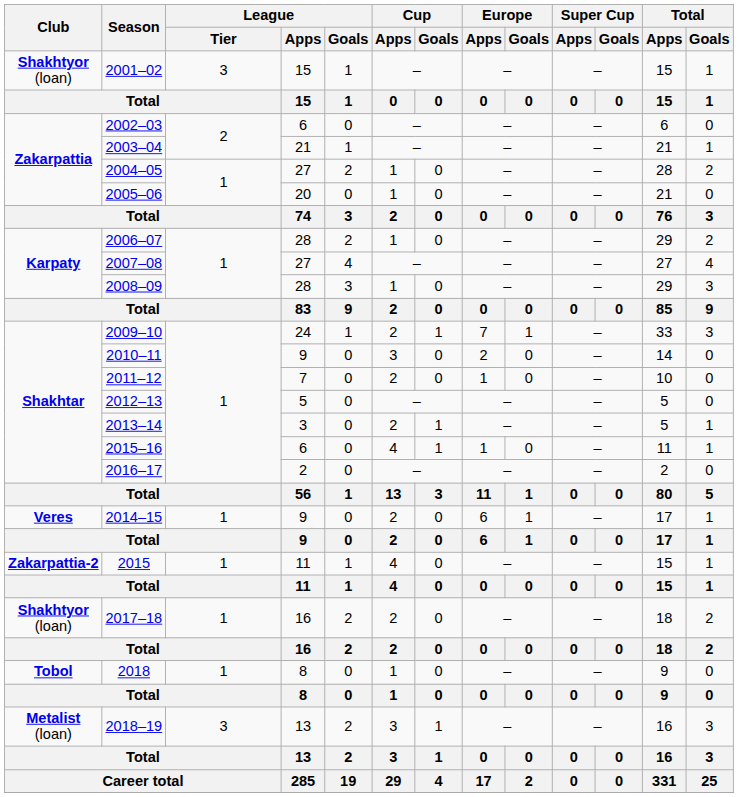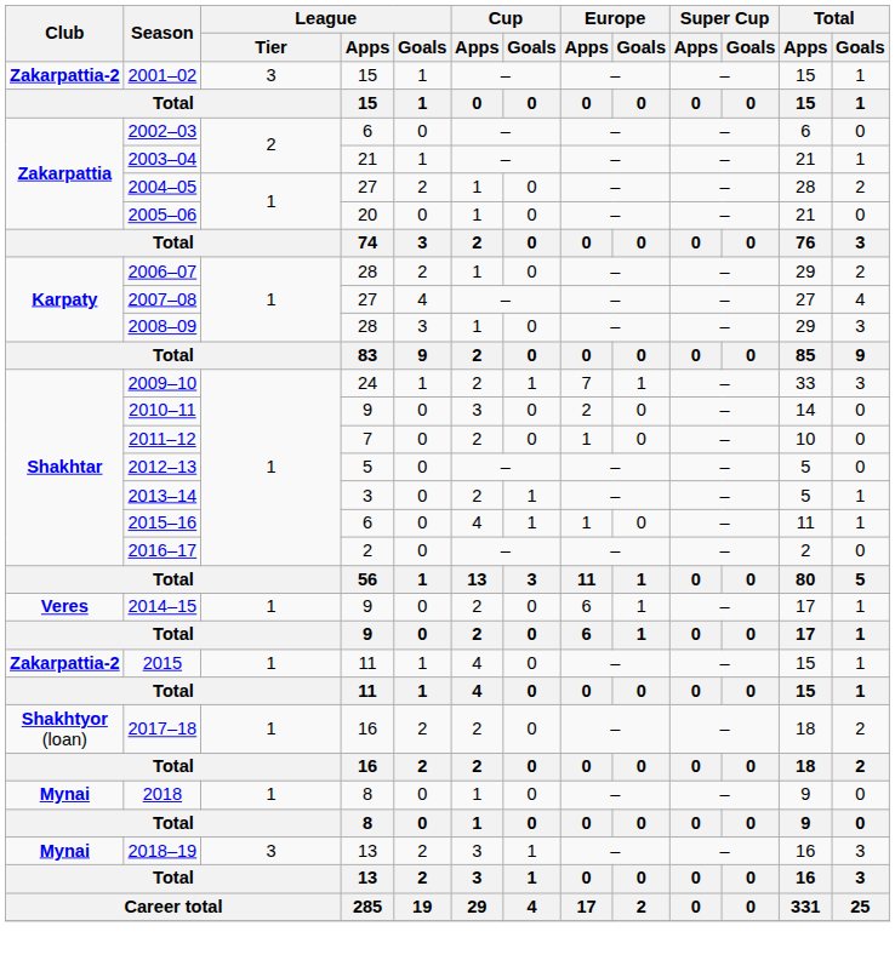2001–02 | Club: Shakhtyor (loan) -> Zakarpattia-2
2018 | Club: Tobol -> Mynai
2018–19 | Club: Metalist (loan) -> Mynai
